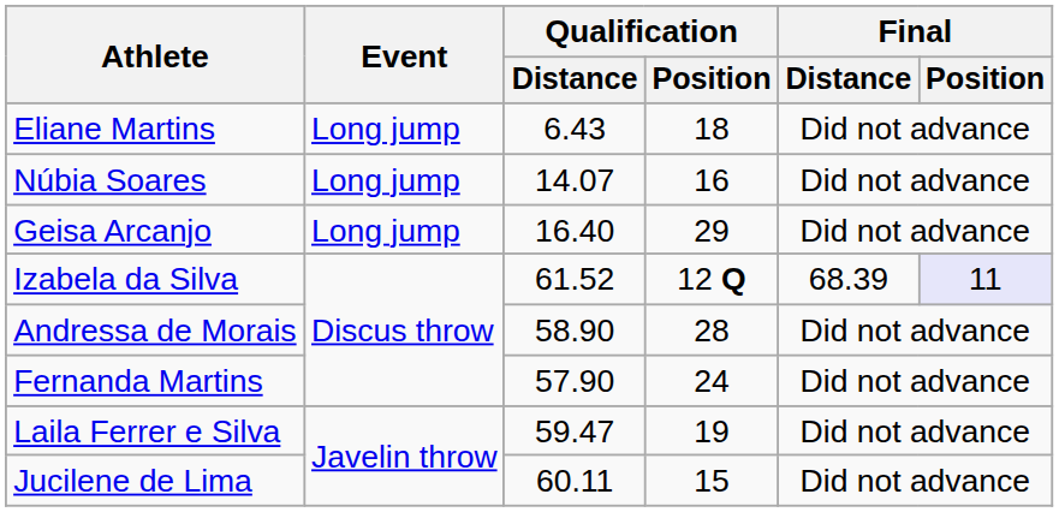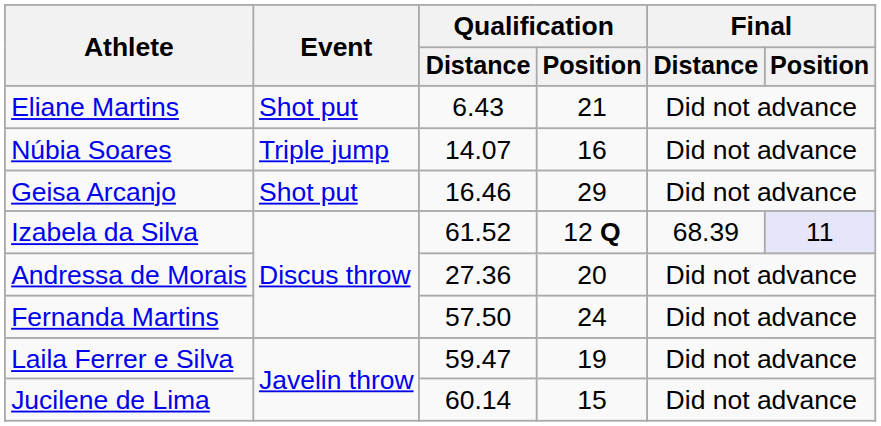Eliane Martins | Event: Long jump -> Shot put
Eliane Martins | Qualification / Position: 18 -> 21
Núbia Soares | Event: Long jump -> Triple jump
Geisa Arcanjo | Event: Long jump -> Shot put
Geisa Arcanjo | Qualification / Distance: 16.40 -> 16.46
Andressa de Morais | Qualification / Distance: 58.90 -> 27.36
Andressa de Morais | Qualification / Position: 28 -> 20
Fernanda Martins | Qualification / Distance: 57.90 -> 57.50
Jucilene de Lima | Qualification / Distance: 60.11 -> 60.14
